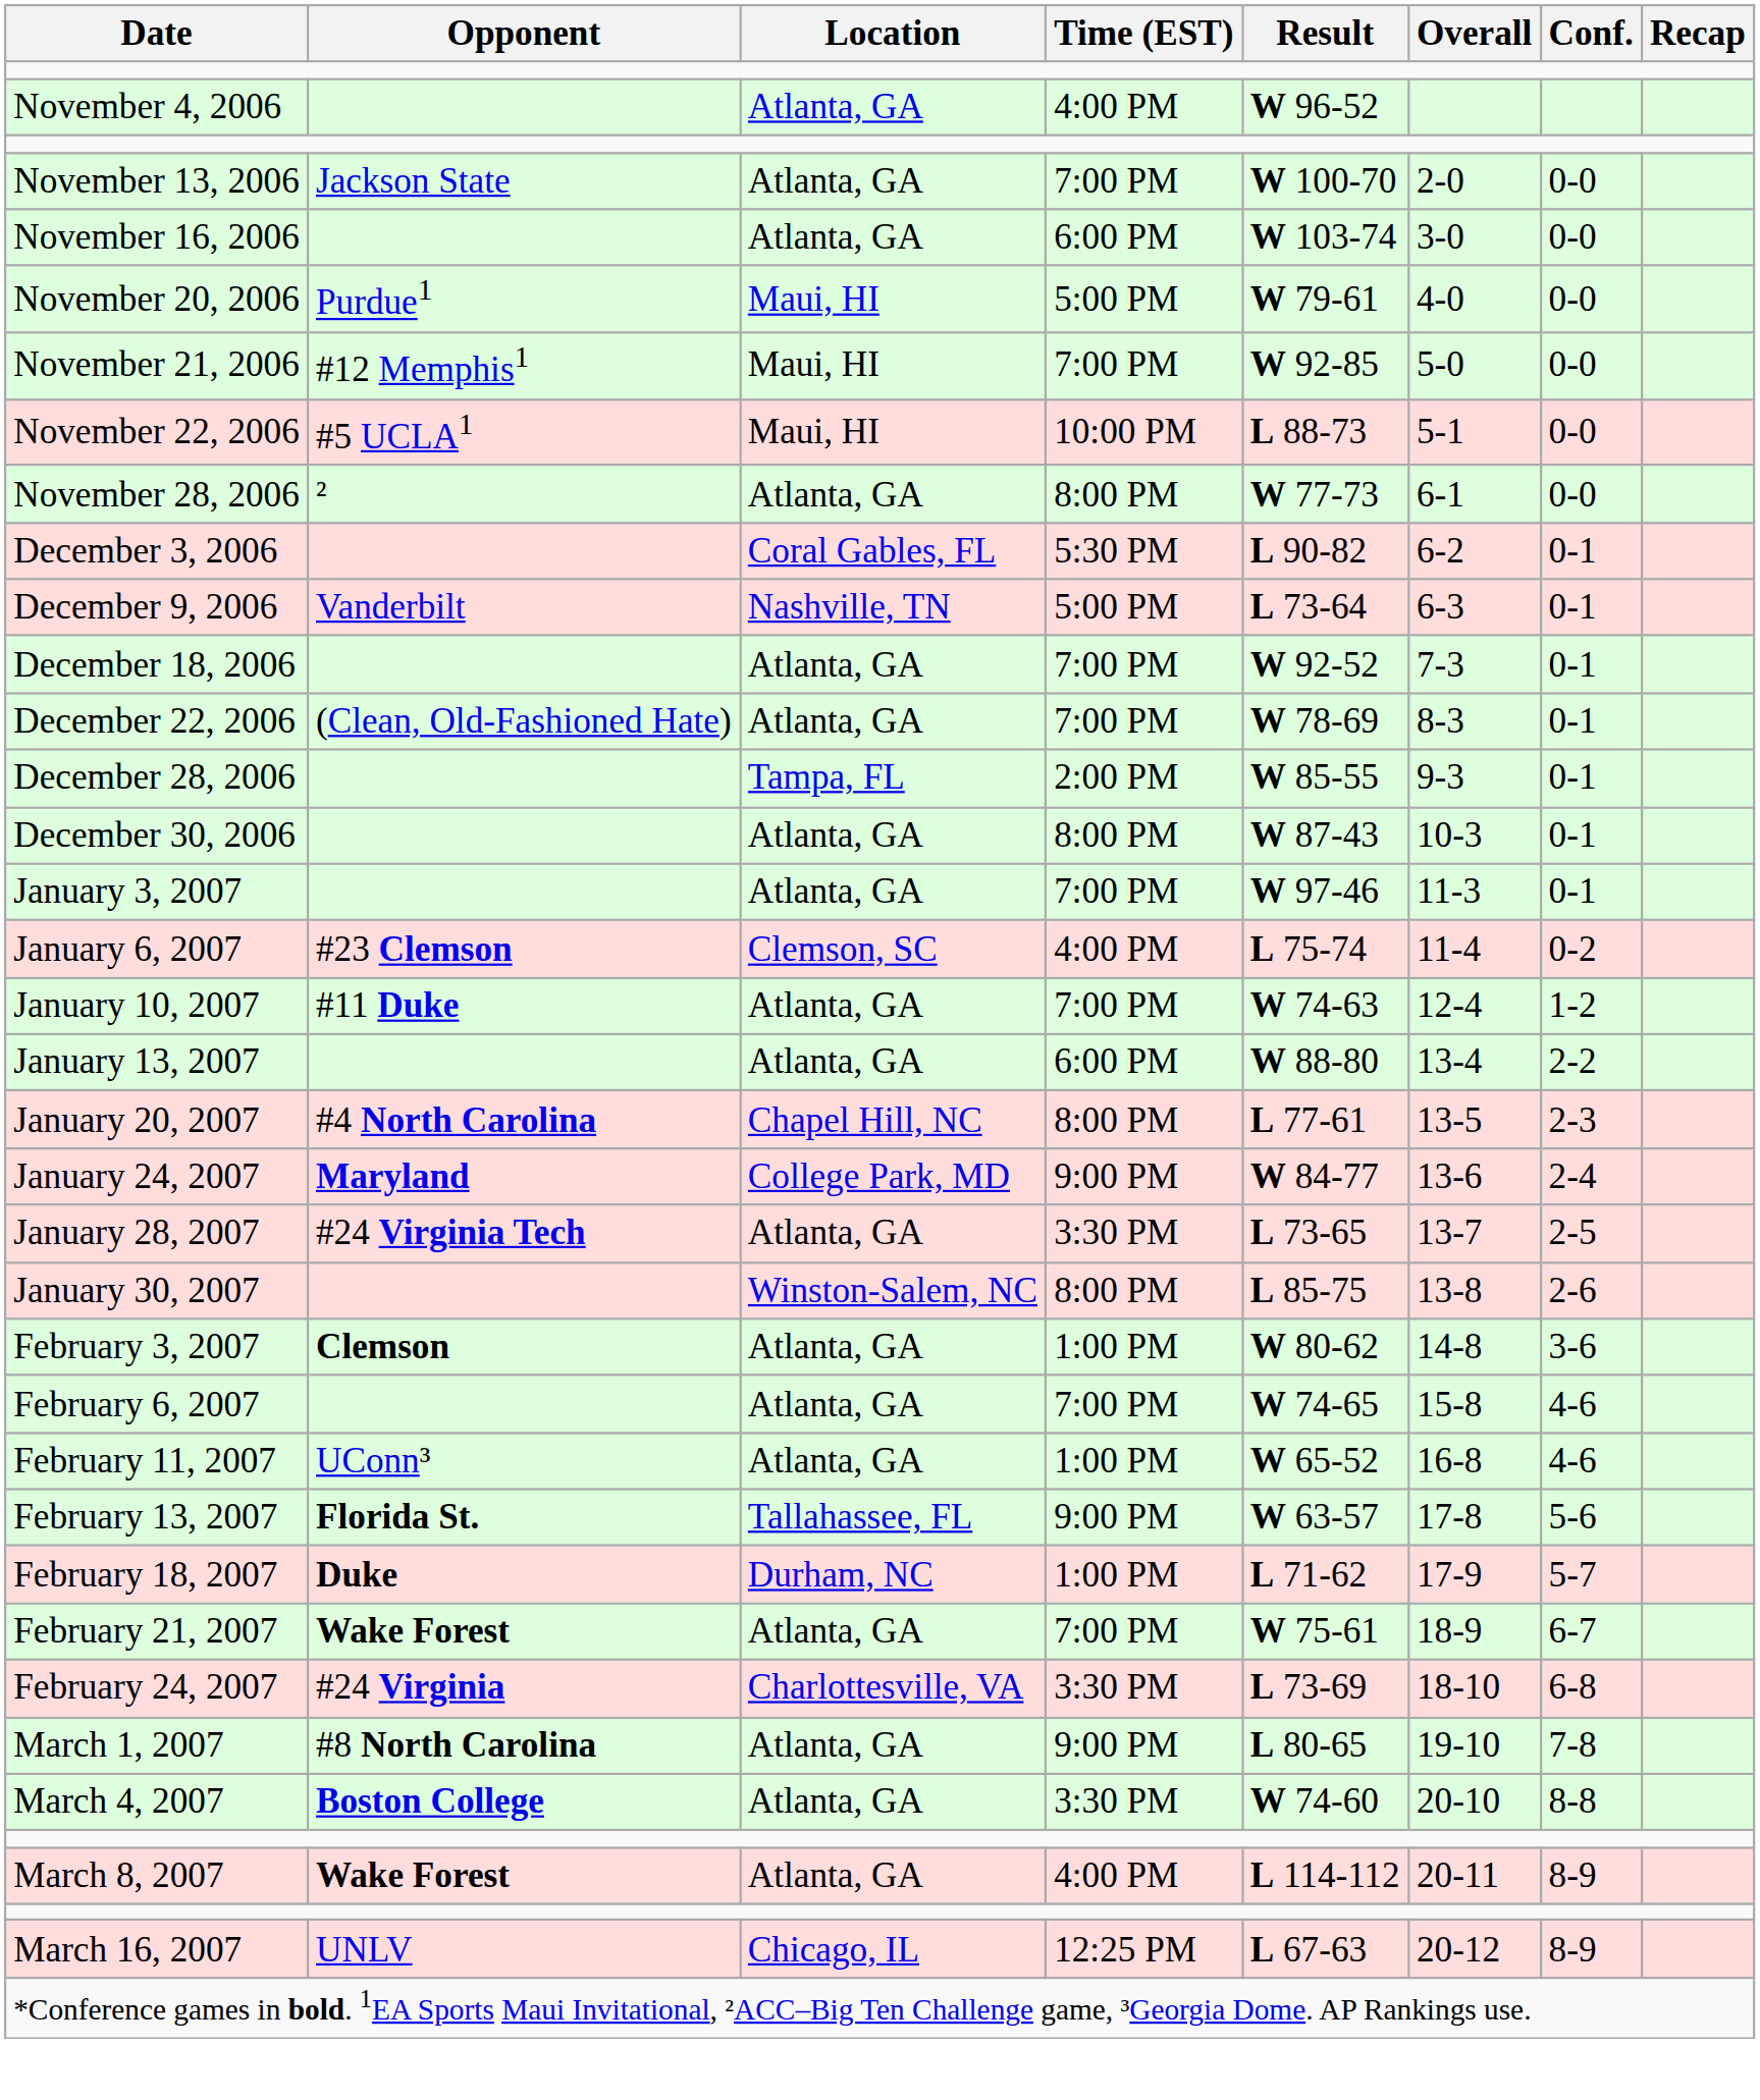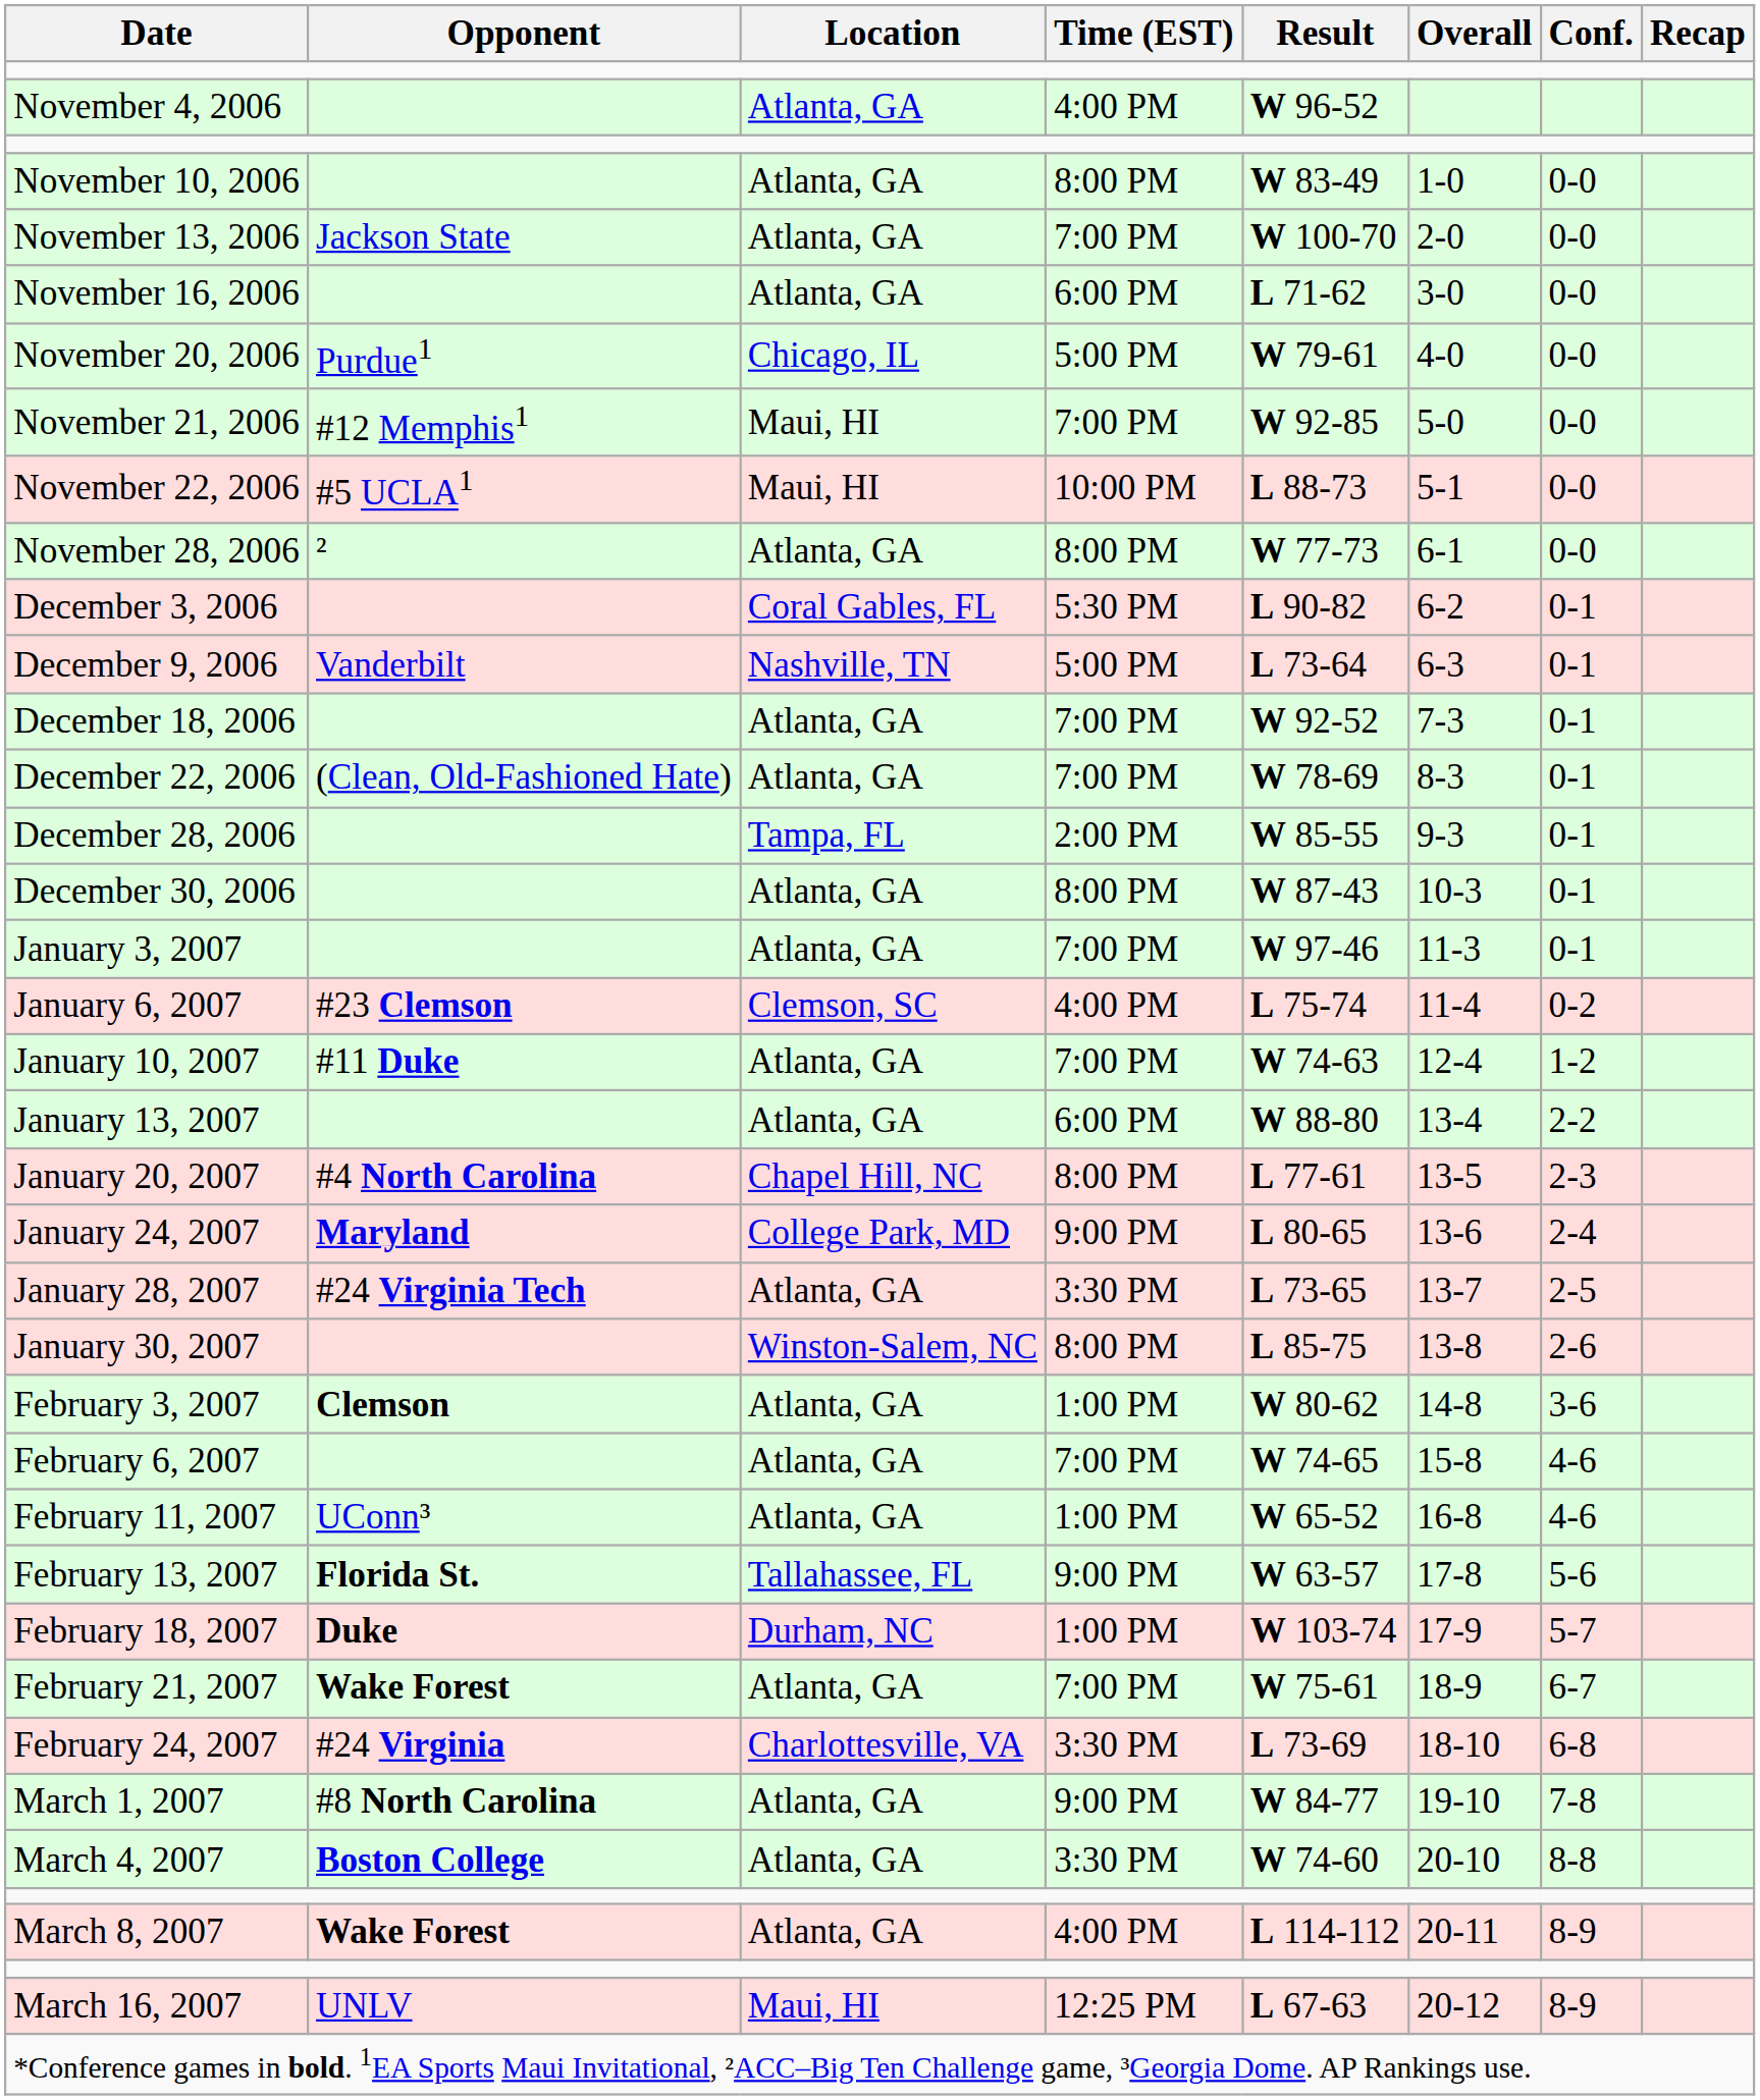+ row: November 10, 2006 | Atlanta, GA | 8:00 PM | W 83-49 | 1-0 | 0-0
November 16, 2006 | Result: W 103-74 -> L 71-62
November 20, 2006 | Location: Maui, HI -> Chicago, IL
January 24, 2007 | Result: W 84-77 -> L 80-65
February 18, 2007 | Result: L 71-62 -> W 103-74
March 1, 2007 | Result: L 80-65 -> W 84-77
March 16, 2007 | Location: Chicago, IL -> Maui, HI
